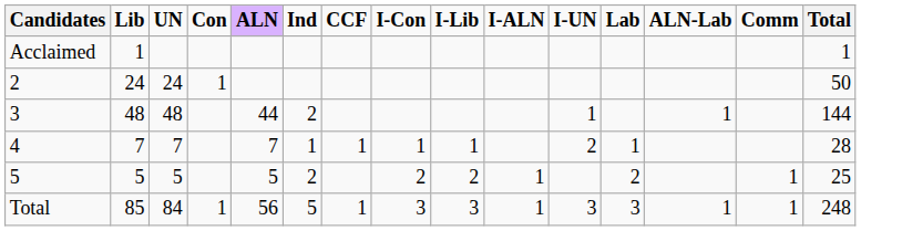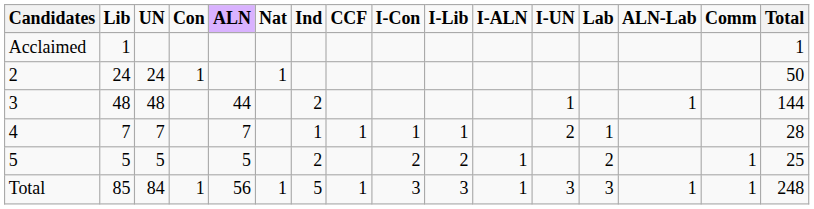+ column: Nat | 1 | 1
